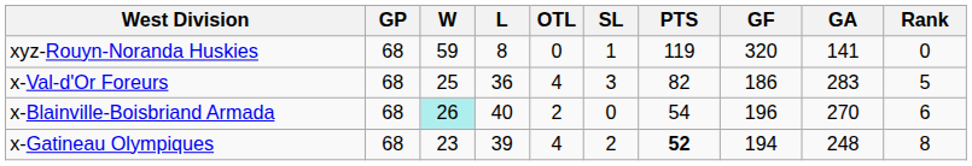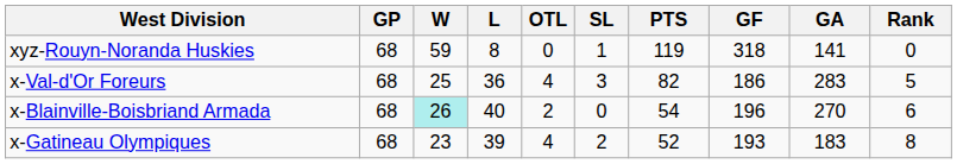xyz-Rouyn-Noranda Huskies | GF: 320 -> 318
x-Gatineau Olympiques | PTS: bold -> normal
x-Gatineau Olympiques | GF: 194 -> 193
x-Gatineau Olympiques | GA: 248 -> 183
